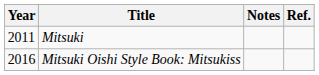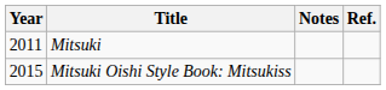Mitsuki Oishi Style Book: Mitsukiss | Year: 2016 -> 2015
